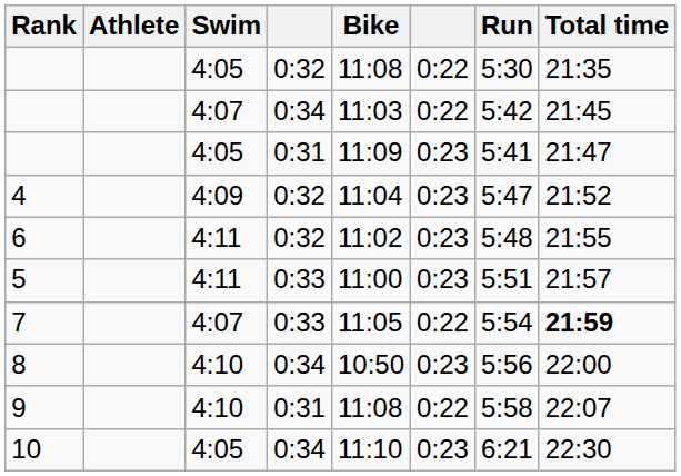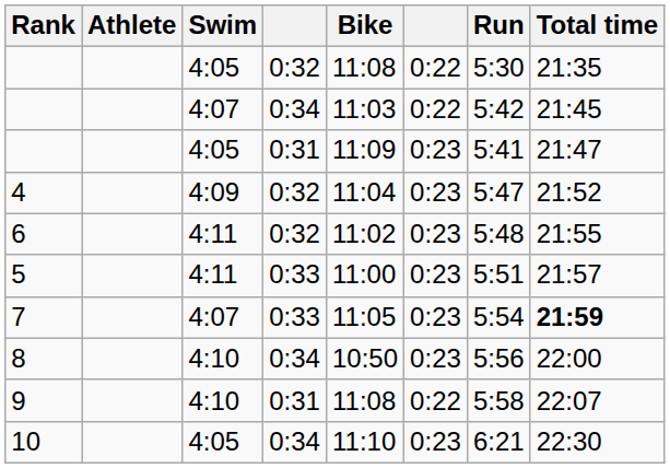7 | column 6: 0:22 -> 0:23
